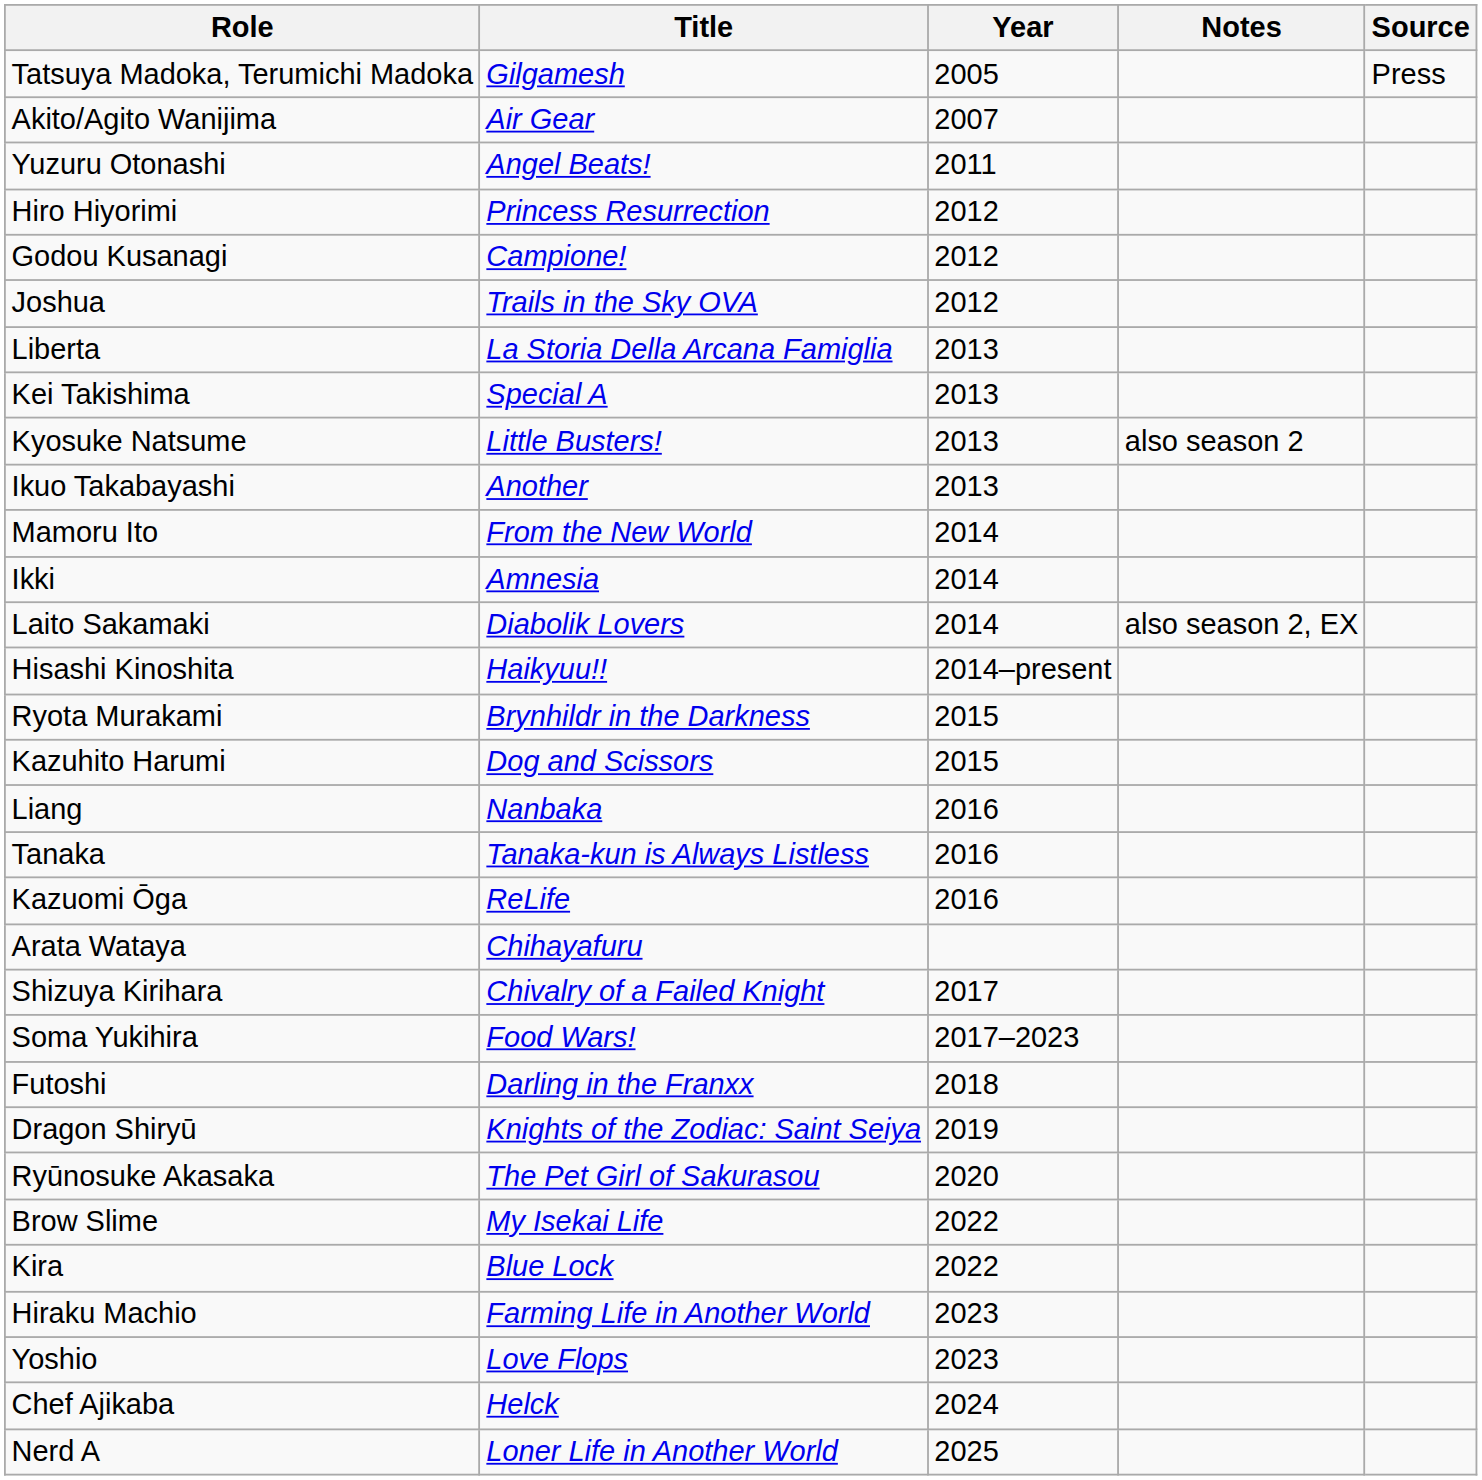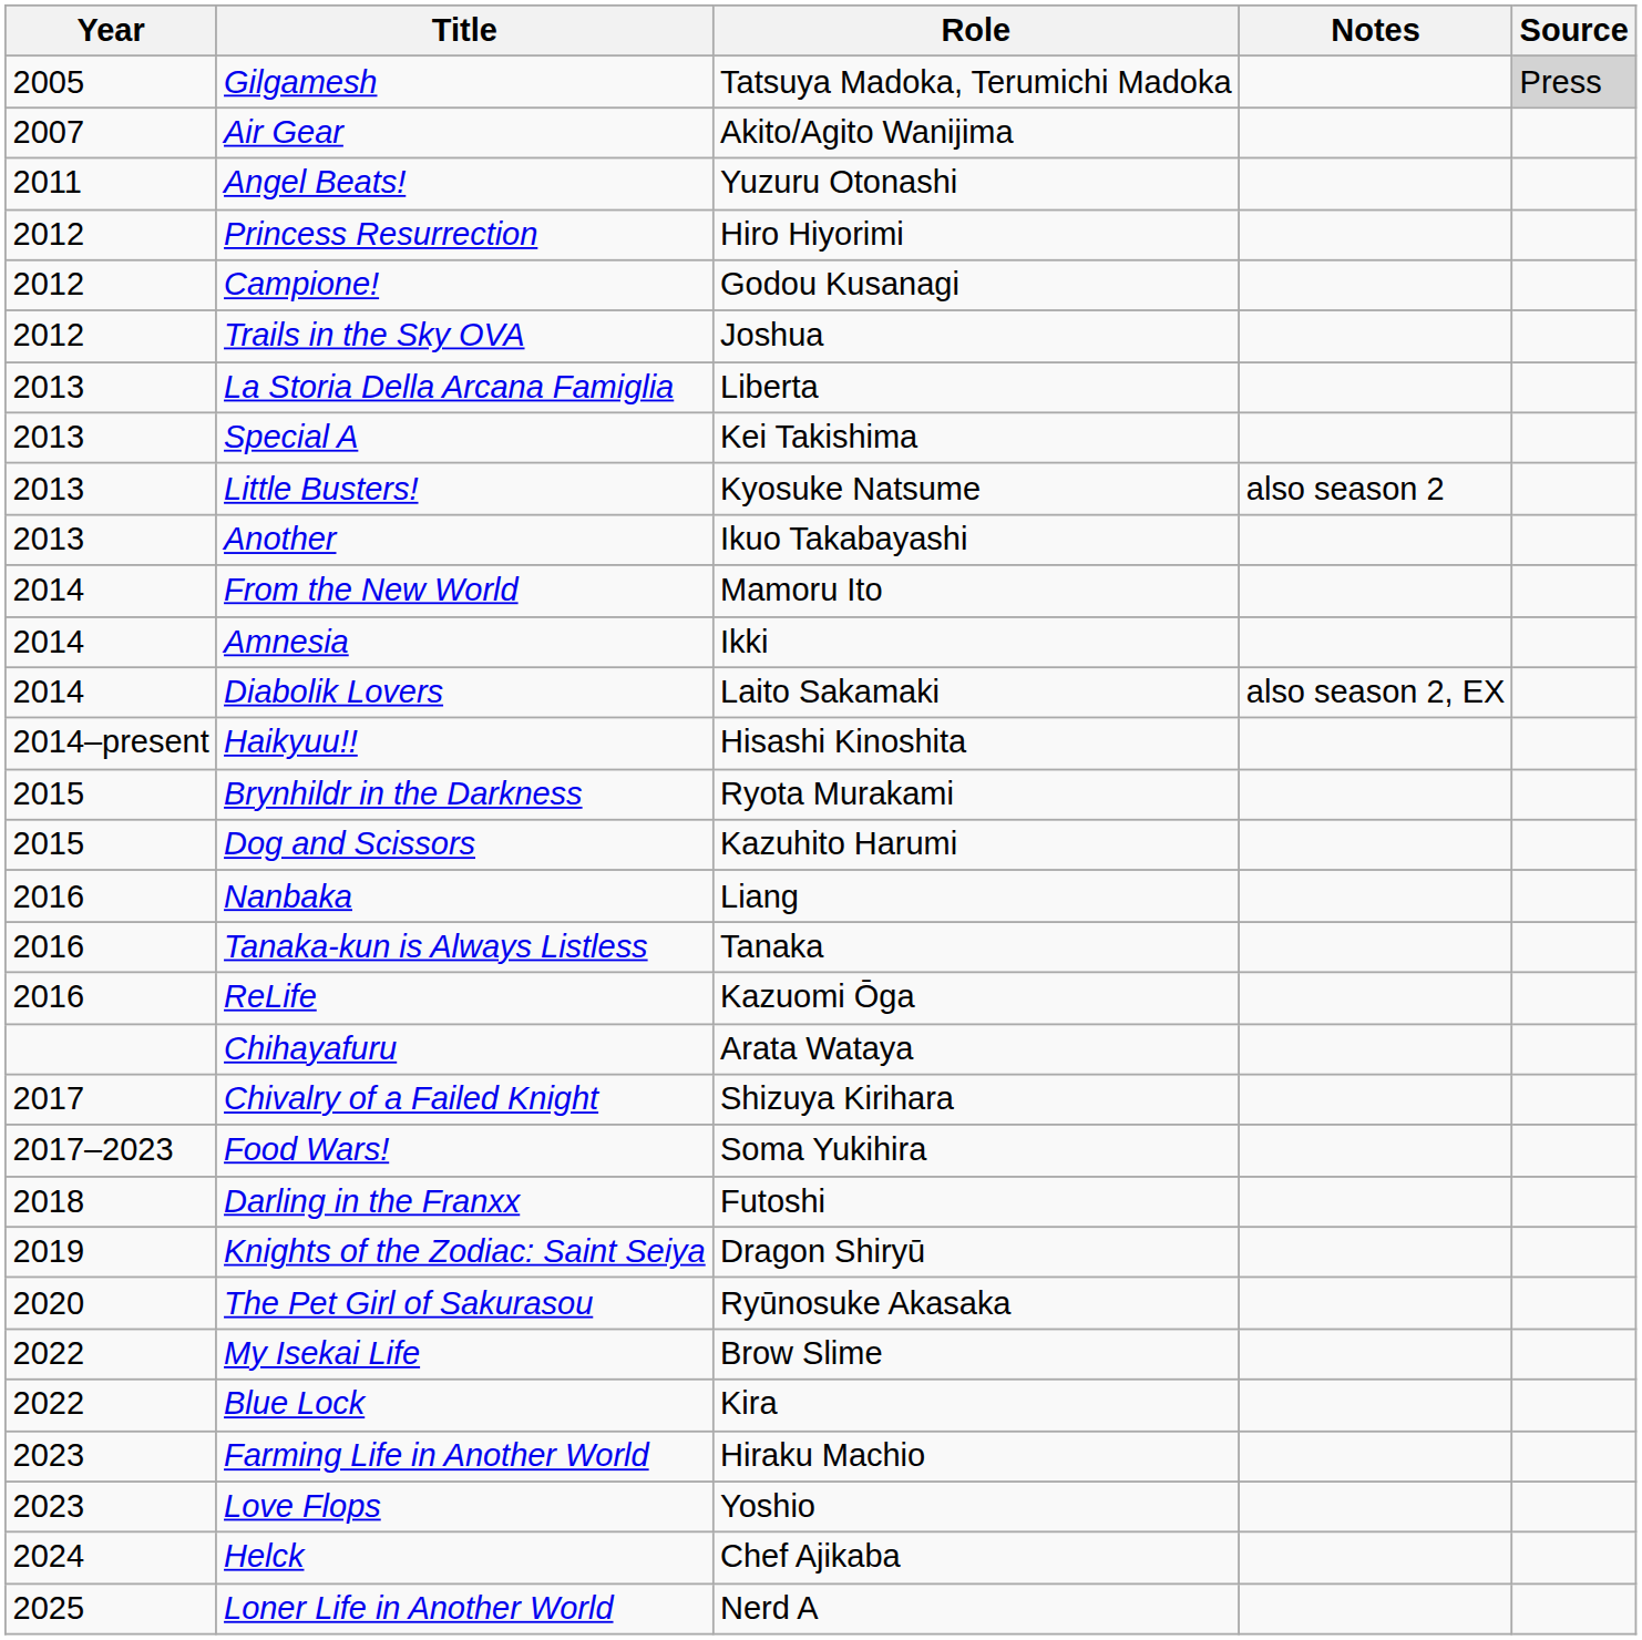columns swapped: Year <-> Role
Gilgamesh | Source: no background -> lightgrey background
